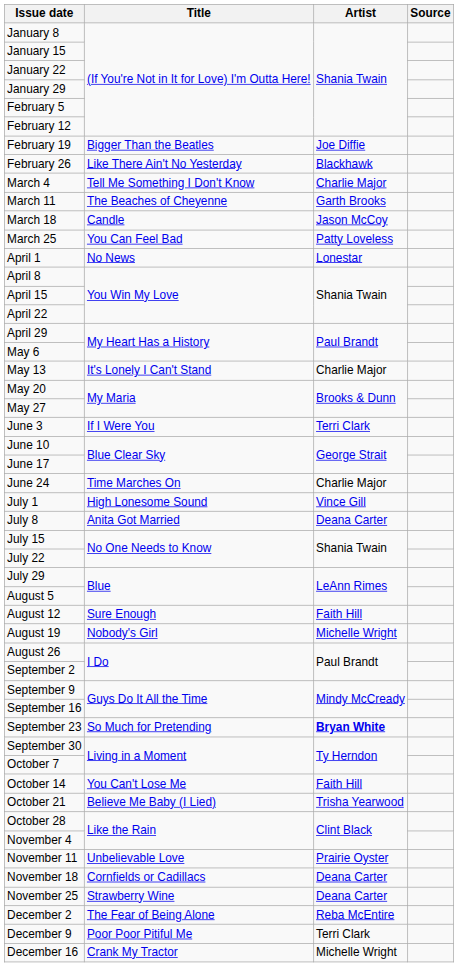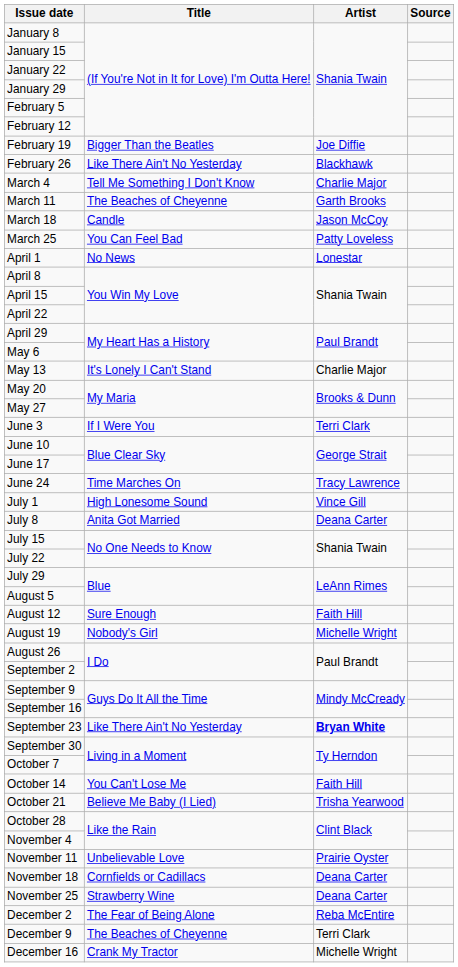June 24 | Artist: Charlie Major -> Tracy Lawrence
September 23 | Title: So Much for Pretending -> Like There Ain't No Yesterday
December 9 | Title: Poor Poor Pitiful Me -> The Beaches of Cheyenne
